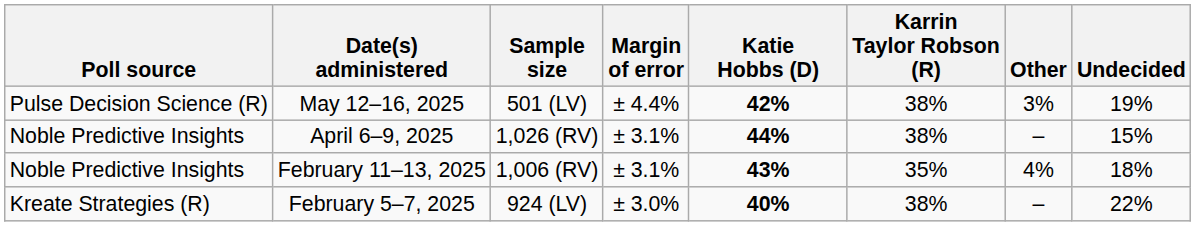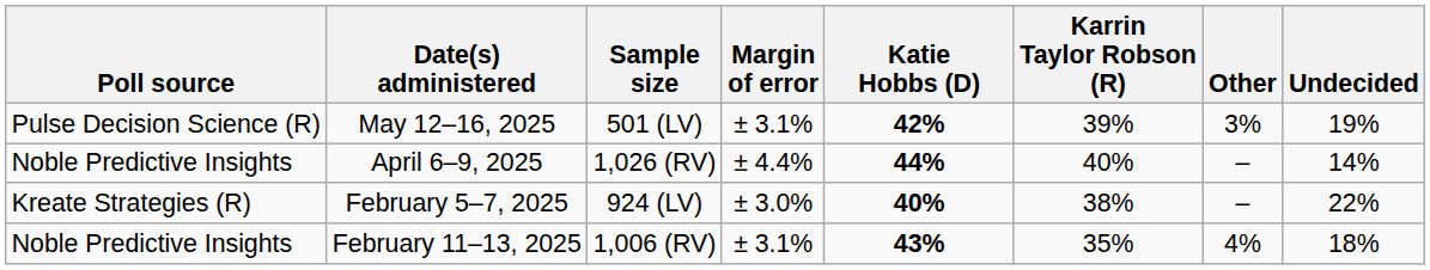May 12–16, 2025 | Margin of error: ± 4.4% -> ± 3.1%
May 12–16, 2025 | Karrin Taylor Robson (R): 38% -> 39%
April 6–9, 2025 | Margin of error: ± 3.1% -> ± 4.4%
April 6–9, 2025 | Karrin Taylor Robson (R): 38% -> 40%
April 6–9, 2025 | Undecided: 15% -> 14%
rows swapped: February 11–13, 2025 <-> February 5–7, 2025
